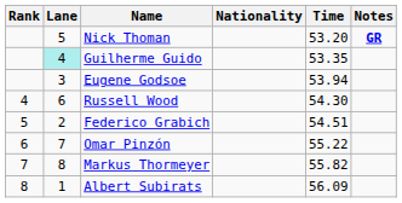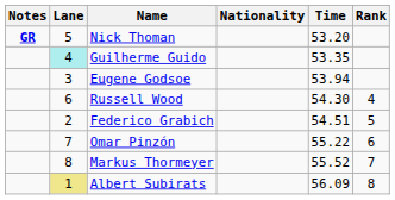columns swapped: Rank <-> Notes
Markus Thormeyer | Time: 55.82 -> 55.52
Albert Subirats | Lane: no background -> khaki background
